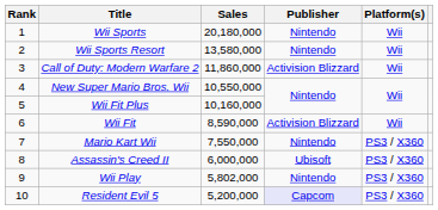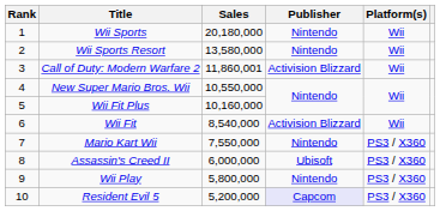Call of Duty: Modern Warfare 2 | Sales: 11,860,000 -> 11,860,001
Wii Fit | Sales: 8,590,000 -> 8,540,000
Wii Play | Sales: 5,802,000 -> 5,800,000
